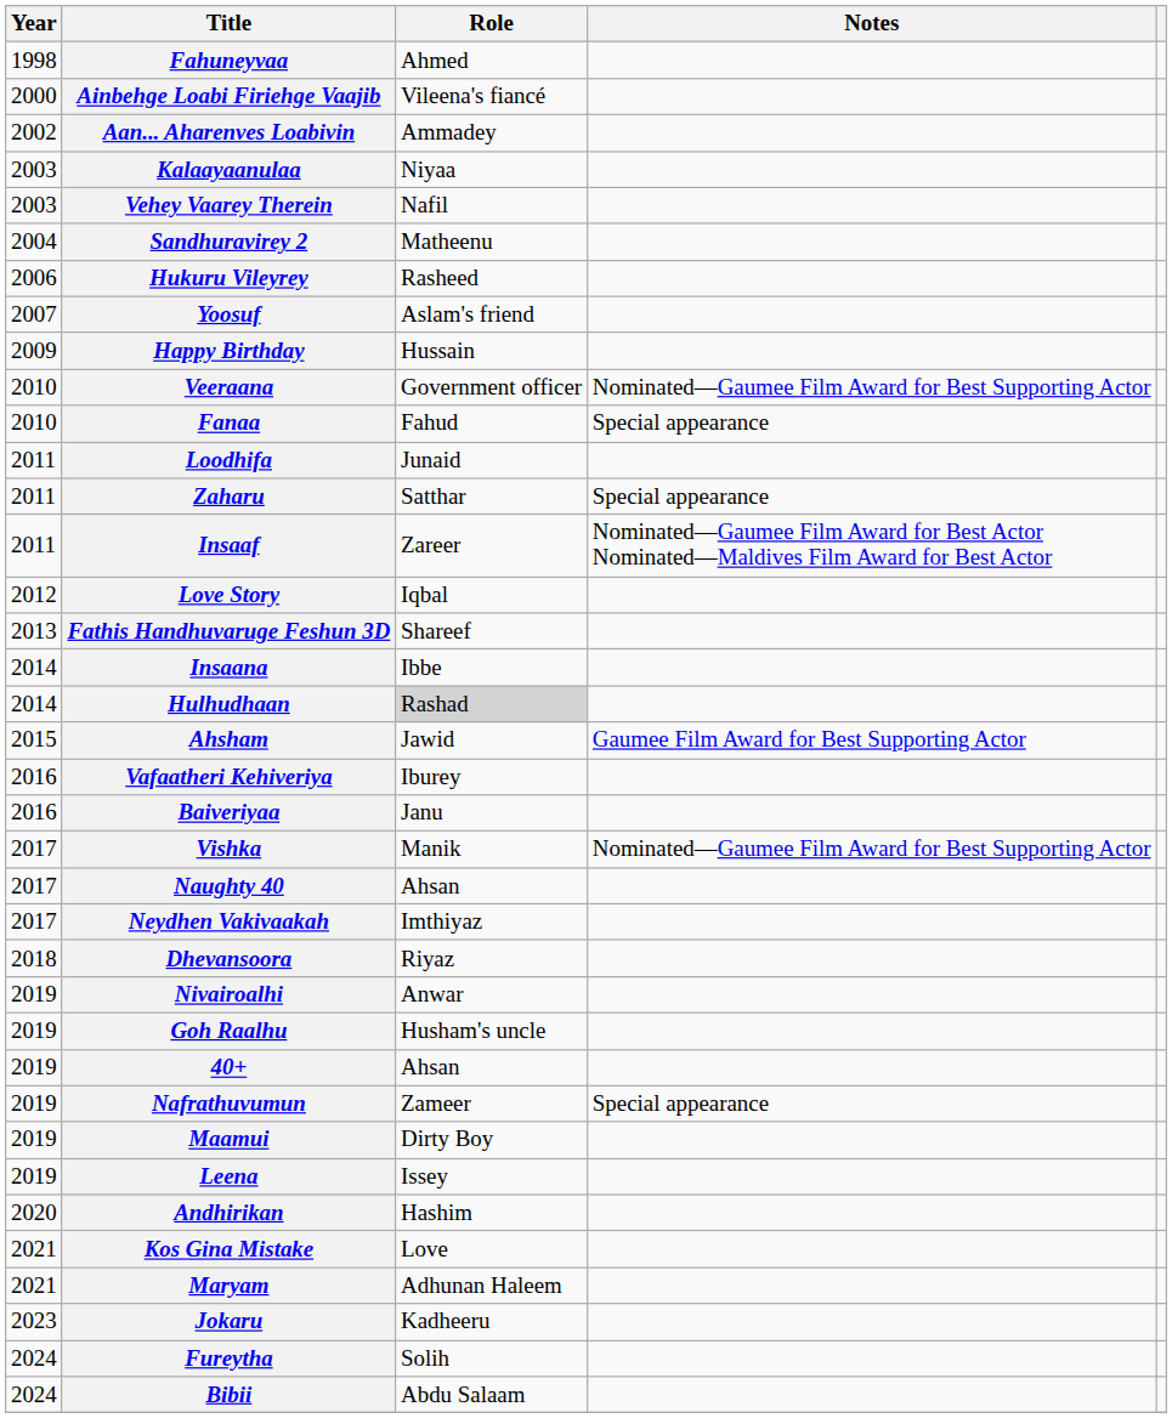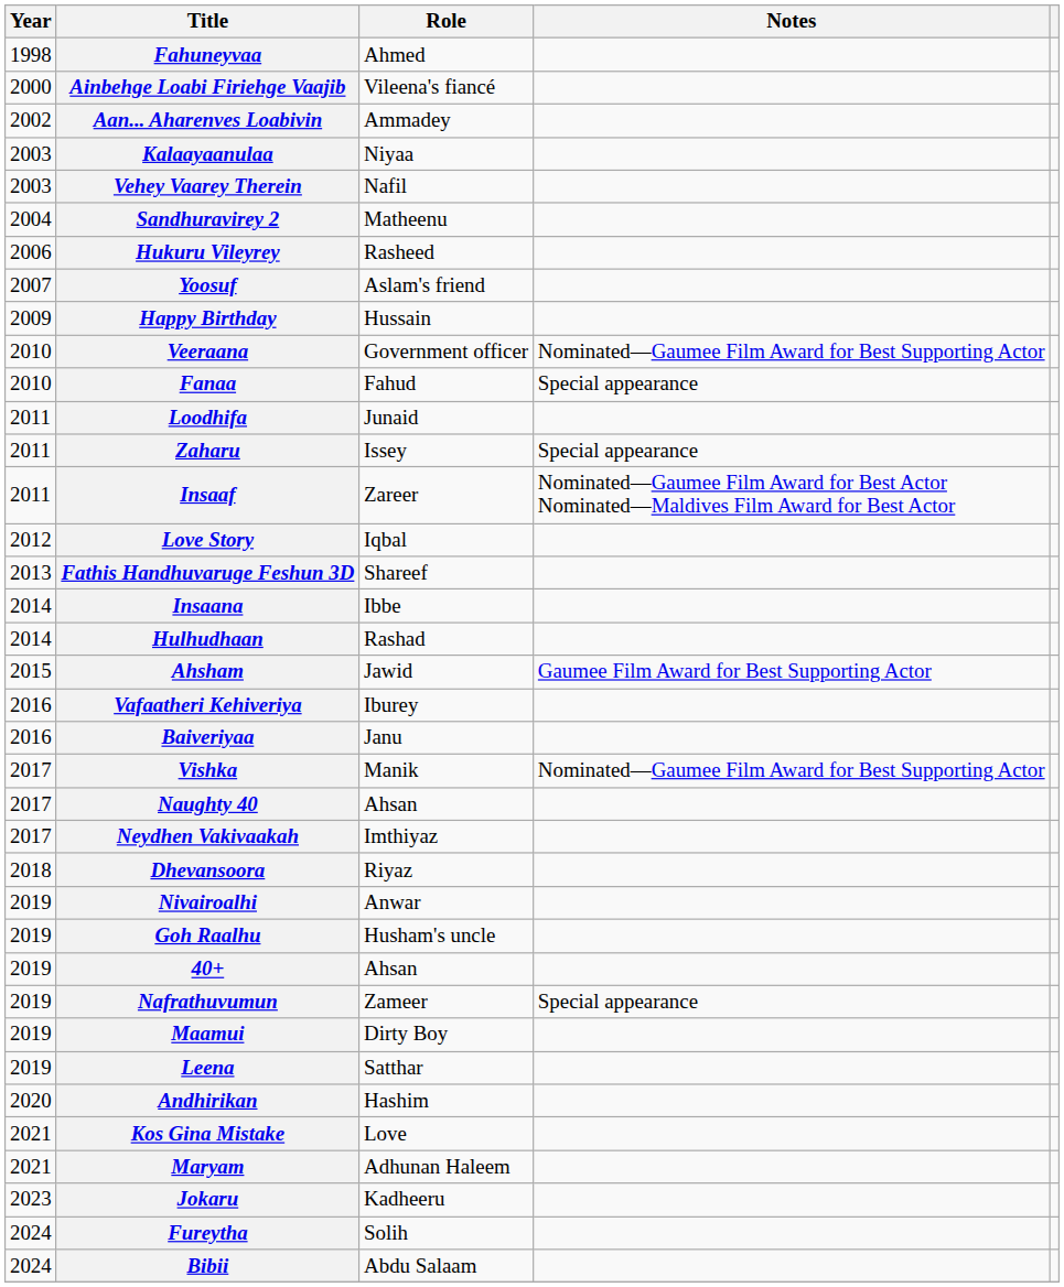Zaharu | Role: Satthar -> Issey
Hulhudhaan | Role: lightgrey background -> no background
Leena | Role: Issey -> Satthar
